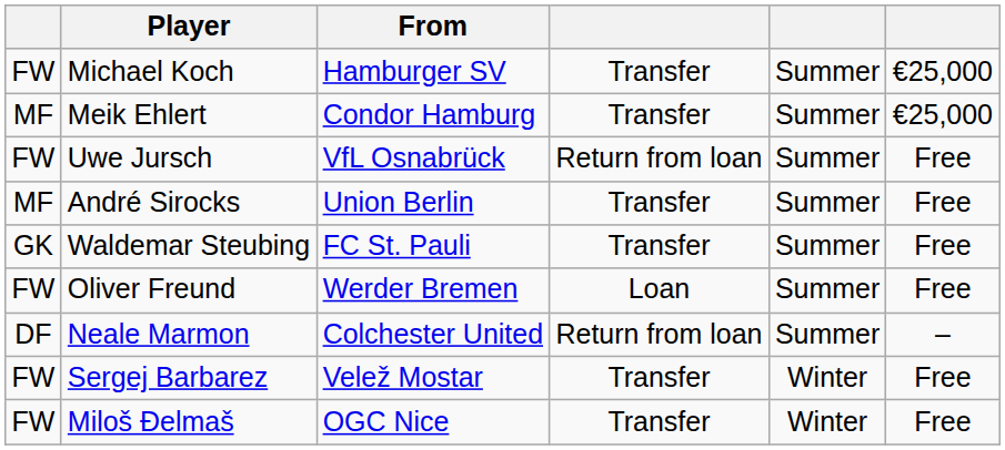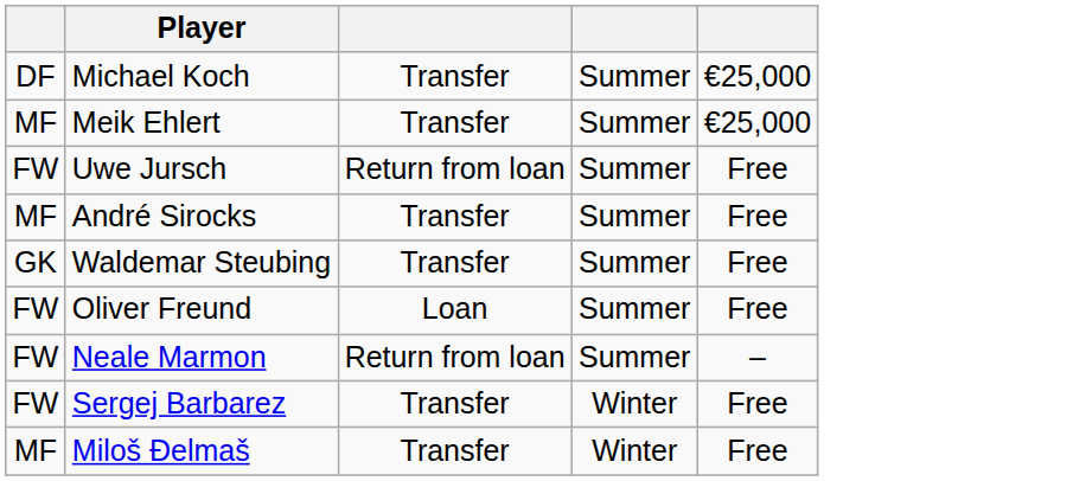- column: From | Hamburger SV | Condor Hamburg | VfL Osnabrück | Union Berlin | FC St. Pauli | Werder Bremen | Colchester United | Velež Mostar | OGC Nice
Michael Koch | column 1: FW -> DF
Neale Marmon | column 1: DF -> FW
Miloš Đelmaš | column 1: FW -> MF
